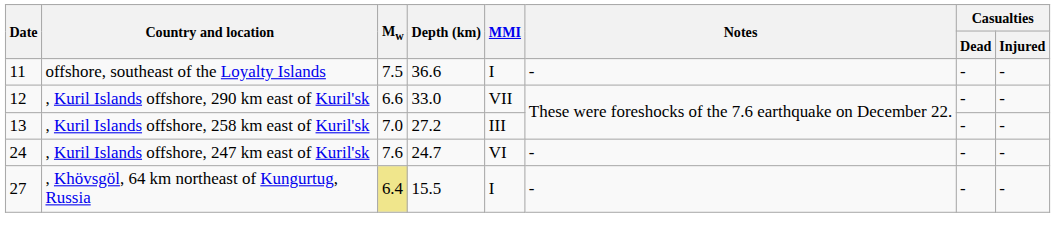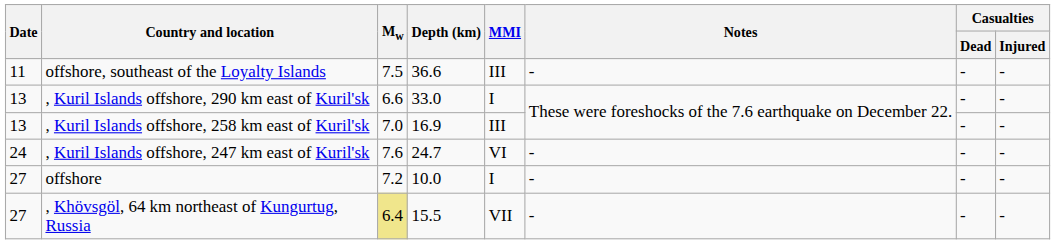offshore, southeast of the Loyalty Islands | MMI: I -> III
, Kuril Islands offshore, 290 km east of Kuril'sk | Date: 12 -> 13
, Kuril Islands offshore, 290 km east of Kuril'sk | MMI: VII -> I
, Kuril Islands offshore, 258 km east of Kuril'sk | Depth (km): 27.2 -> 16.9
+ row: 27 | offshore | 7.2 | 10.0 | I | - | - | -
, Khövsgöl, 64 km northeast of Kungurtug, Russia | MMI: I -> VII
